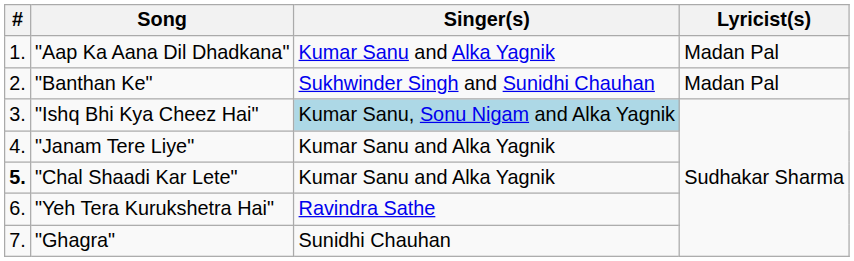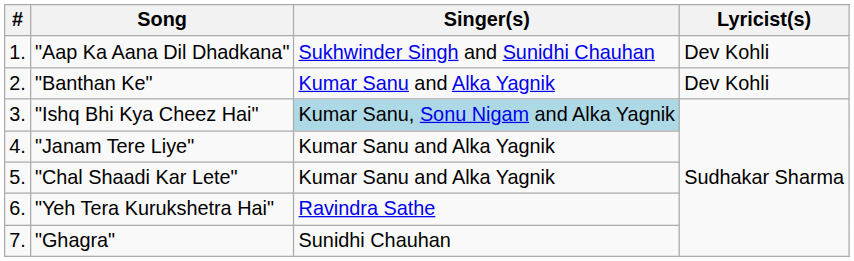"Aap Ka Aana Dil Dhadkana" | Singer(s): Kumar Sanu and Alka Yagnik -> Sukhwinder Singh and Sunidhi Chauhan
"Aap Ka Aana Dil Dhadkana" | Lyricist(s): Madan Pal -> Dev Kohli
"Banthan Ke" | Singer(s): Sukhwinder Singh and Sunidhi Chauhan -> Kumar Sanu and Alka Yagnik
"Banthan Ke" | Lyricist(s): Madan Pal -> Dev Kohli
"Chal Shaadi Kar Lete" | #: bold -> normal
